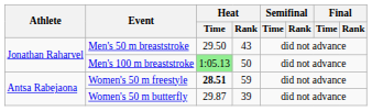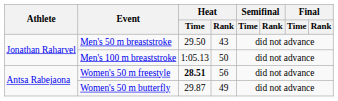Men's 100 m breaststroke | Heat / Time: lightgreen background -> no background
Women's 50 m freestyle | Heat / Rank: 59 -> 56
Women's 50 m butterfly | Heat / Rank: 39 -> 49
